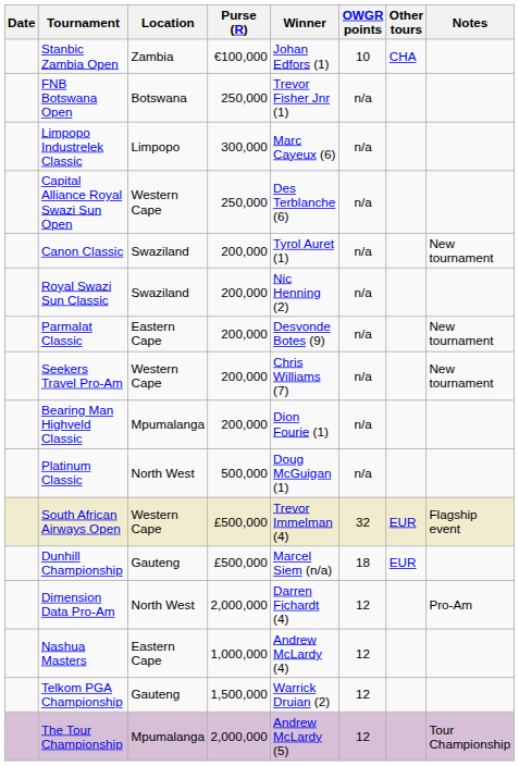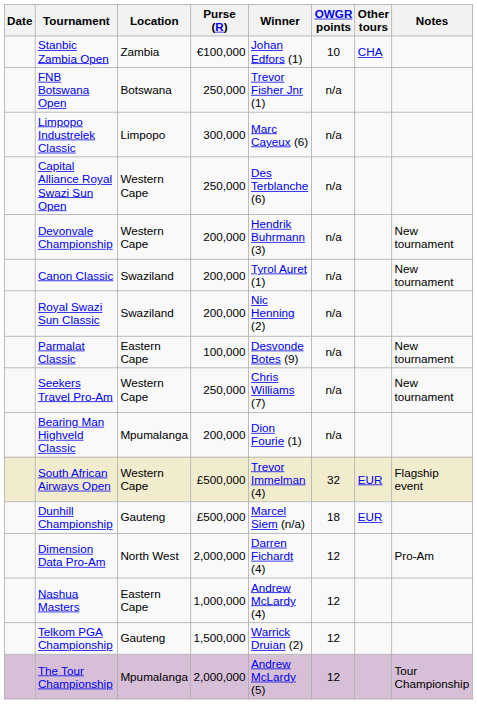+ row: Devonvale Championship | Western Cape | 200,000 | Hendrik Buhrmann (3) | n/a | New tournament
Parmalat Classic | Purse (R): 200,000 -> 100,000
Seekers Travel Pro-Am | Purse (R): 200,000 -> 250,000
- row: Platinum Classic | North West | 500,000 | Doug McGuigan (1) | n/a
